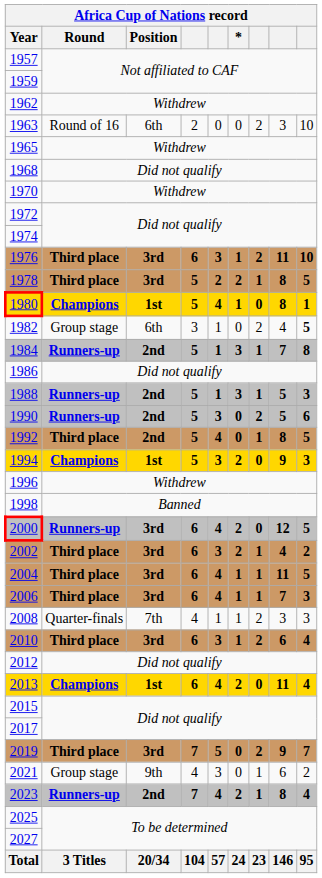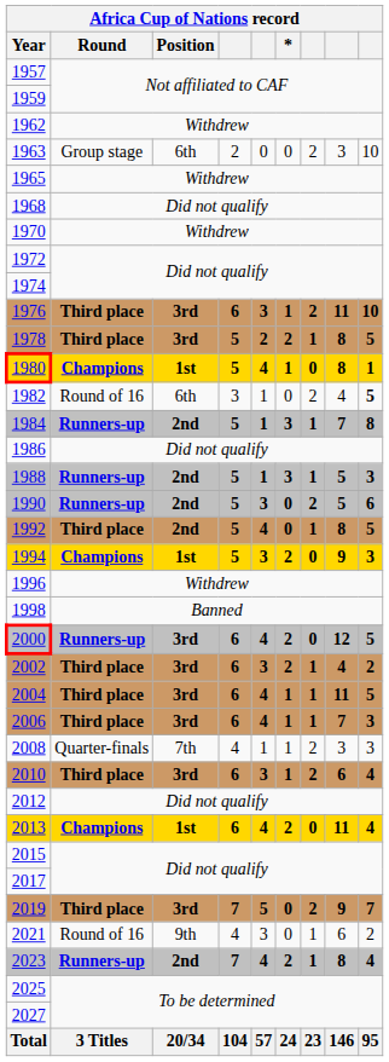1963 | Round: Round of 16 -> Group stage
1982 | Round: Group stage -> Round of 16
2021 | Round: Group stage -> Round of 16
